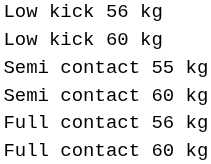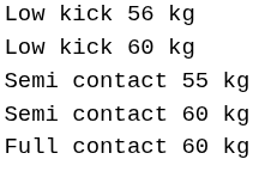- row: Full contact 56 kg
